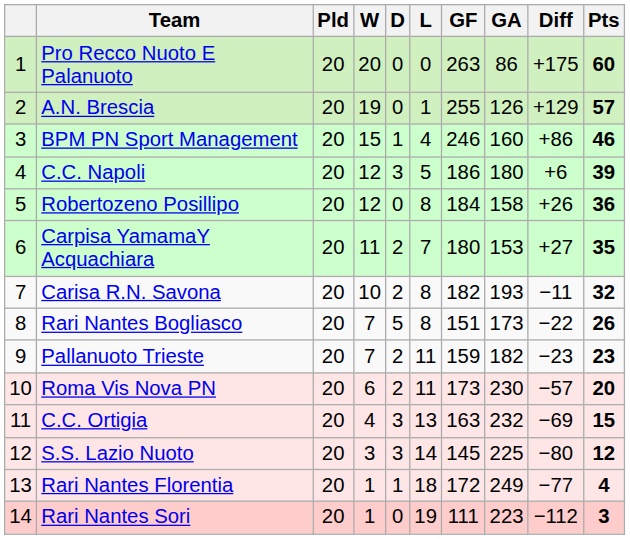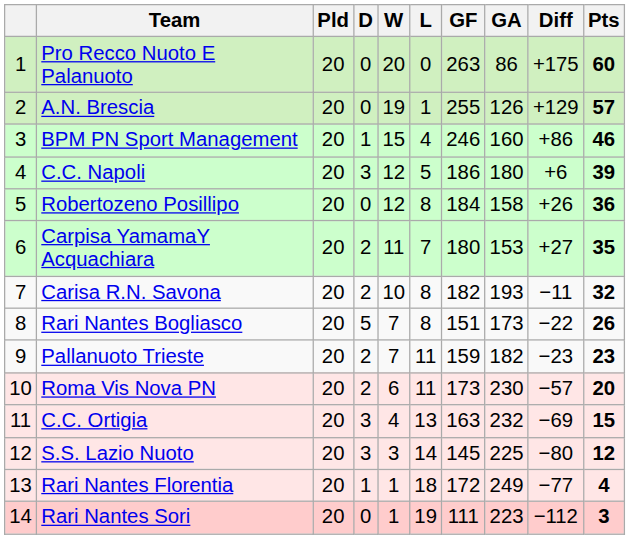columns swapped: W <-> D
